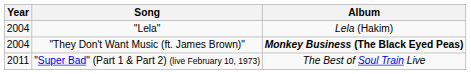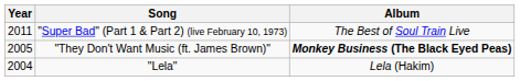rows swapped: "Lela" <-> "Super Bad" (Part 1 & Part 2) (live February 10, 1973)
"They Don't Want Music (ft. James Brown)" | Year: 2004 -> 2005
